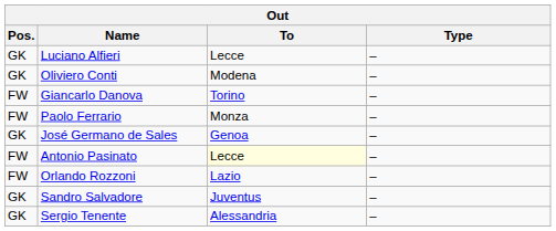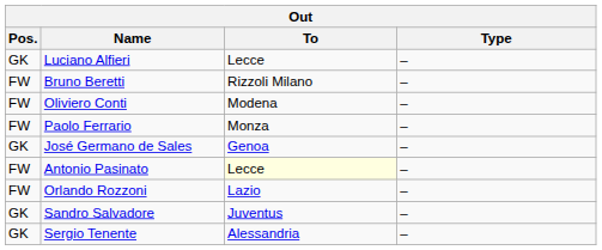+ row: FW | Bruno Beretti | Rizzoli Milano | –
Oliviero Conti | Pos.: GK -> FW
- row: FW | Giancarlo Danova | Torino | –
